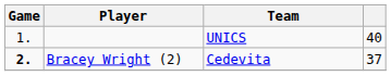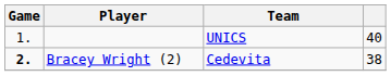Bracey Wright (2) | column 4: 37 -> 38
